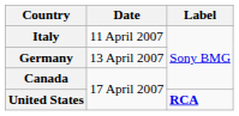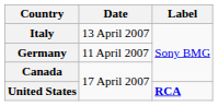Italy | Date: 11 April 2007 -> 13 April 2007
Germany | Date: 13 April 2007 -> 11 April 2007
